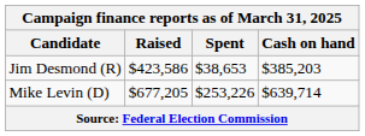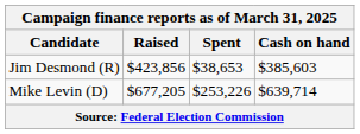Jim Desmond (R) | Raised: $423,586 -> $423,856
Jim Desmond (R) | Cash on hand: $385,203 -> $385,603
